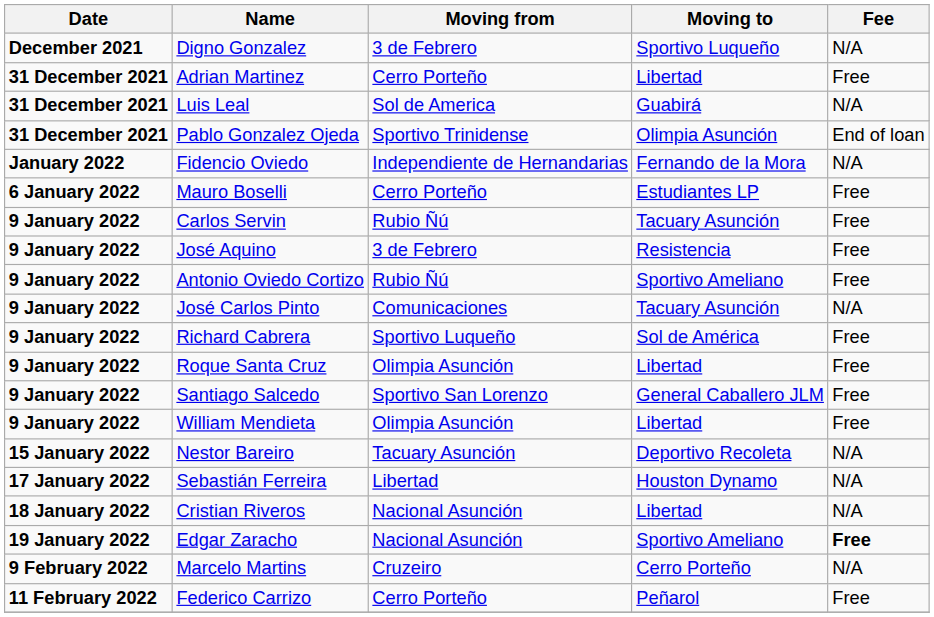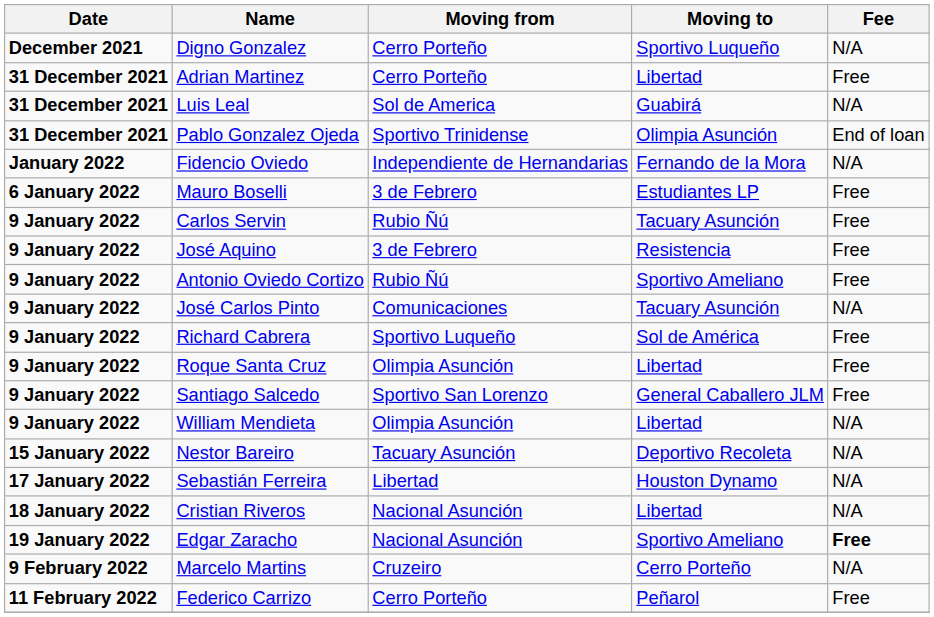Digno Gonzalez | Moving from: 3 de Febrero -> Cerro Porteño
Mauro Boselli | Moving from: Cerro Porteño -> 3 de Febrero
William Mendieta | Fee: Free -> N/A
